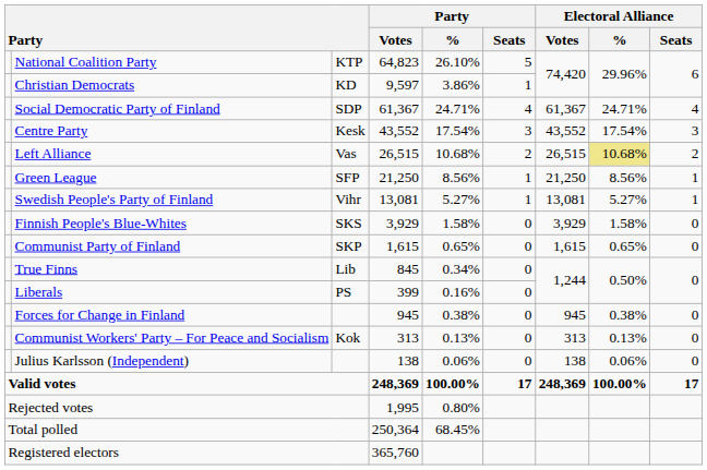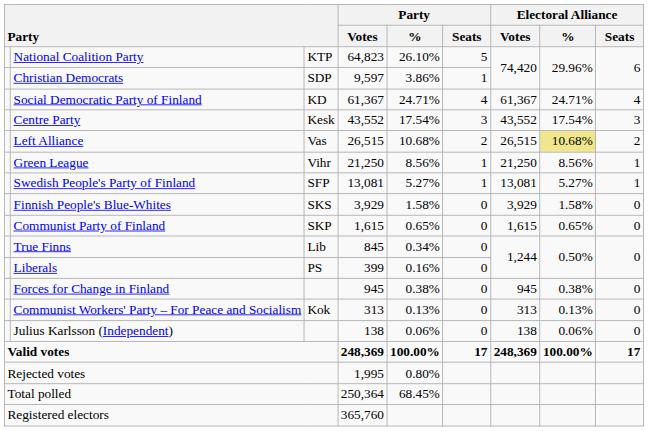Christian Democrats | column 3: KD -> SDP
Social Democratic Party of Finland | column 3: SDP -> KD
Green League | column 3: SFP -> Vihr
Swedish People's Party of Finland | column 3: Vihr -> SFP
